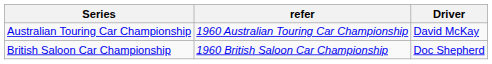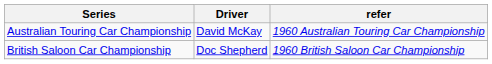columns swapped: Driver <-> refer
